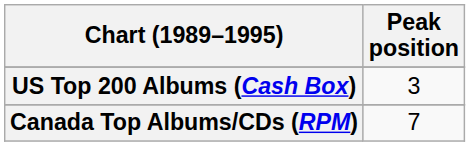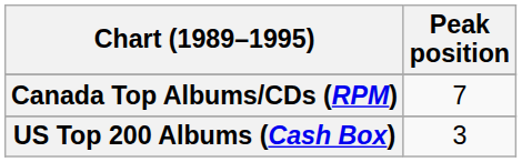rows swapped: Canada Top Albums/CDs (RPM) <-> US Top 200 Albums (Cash Box)
